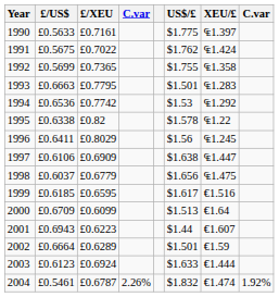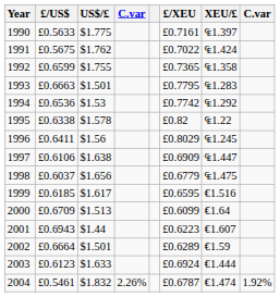columns swapped: US$/£ <-> £/XEU
1992 | £/US$: £0.5699 -> £0.6599
